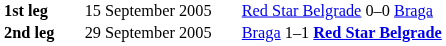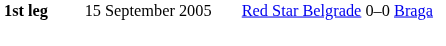- row: 2nd leg | 29 September 2005 | Braga 1–1 Red Star Belgrade
